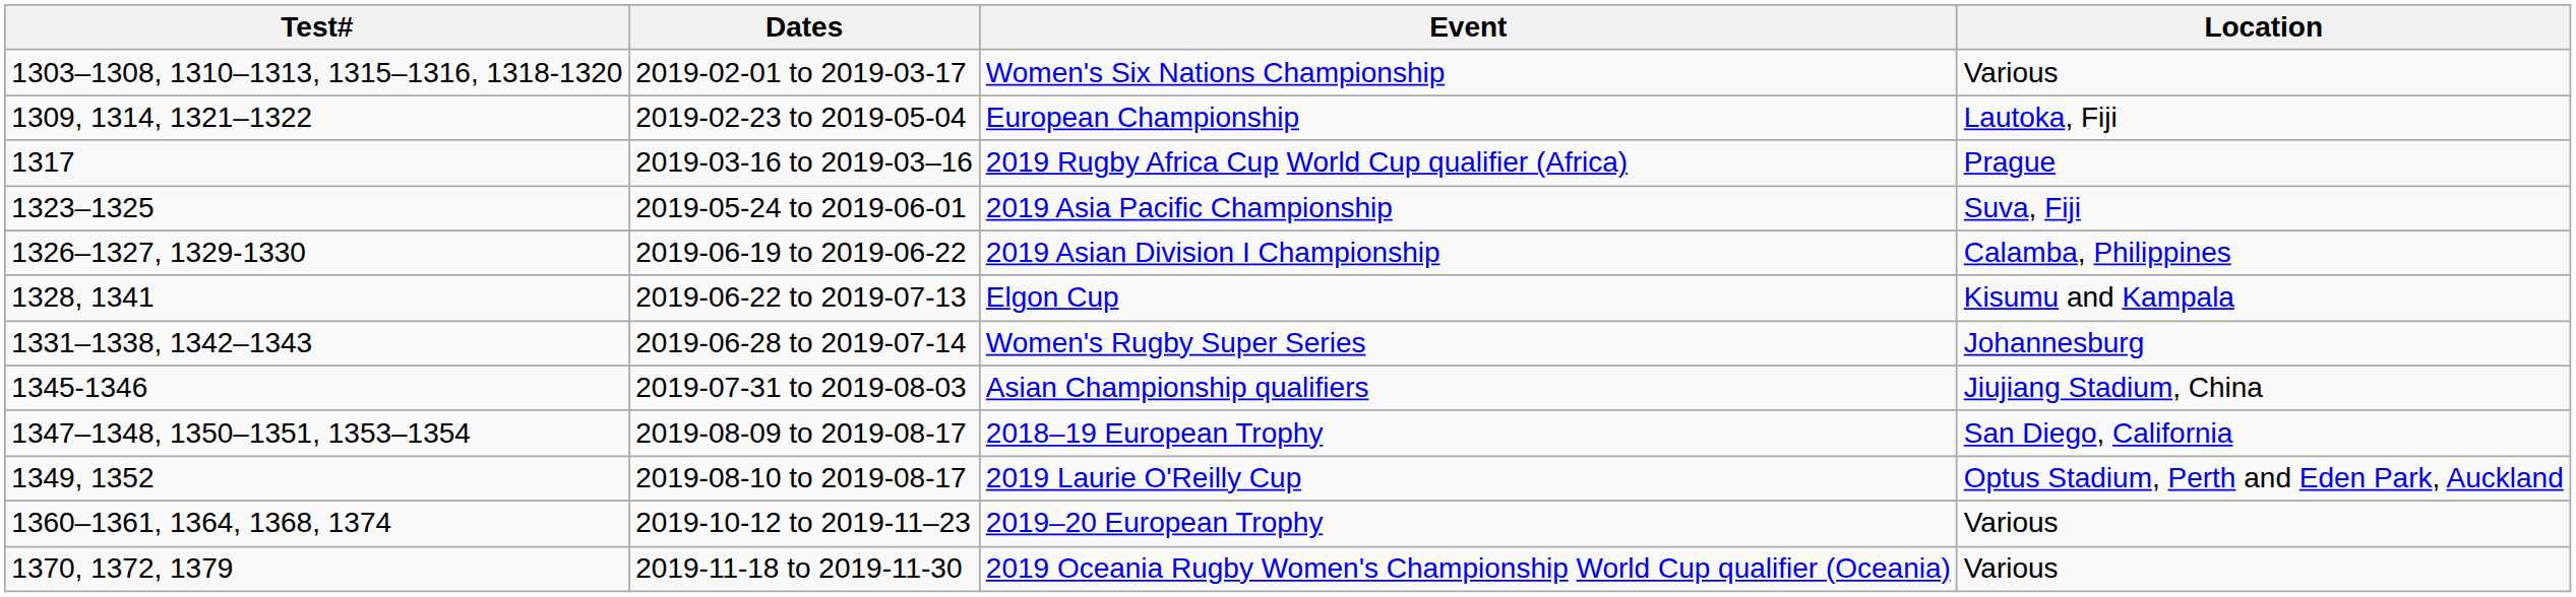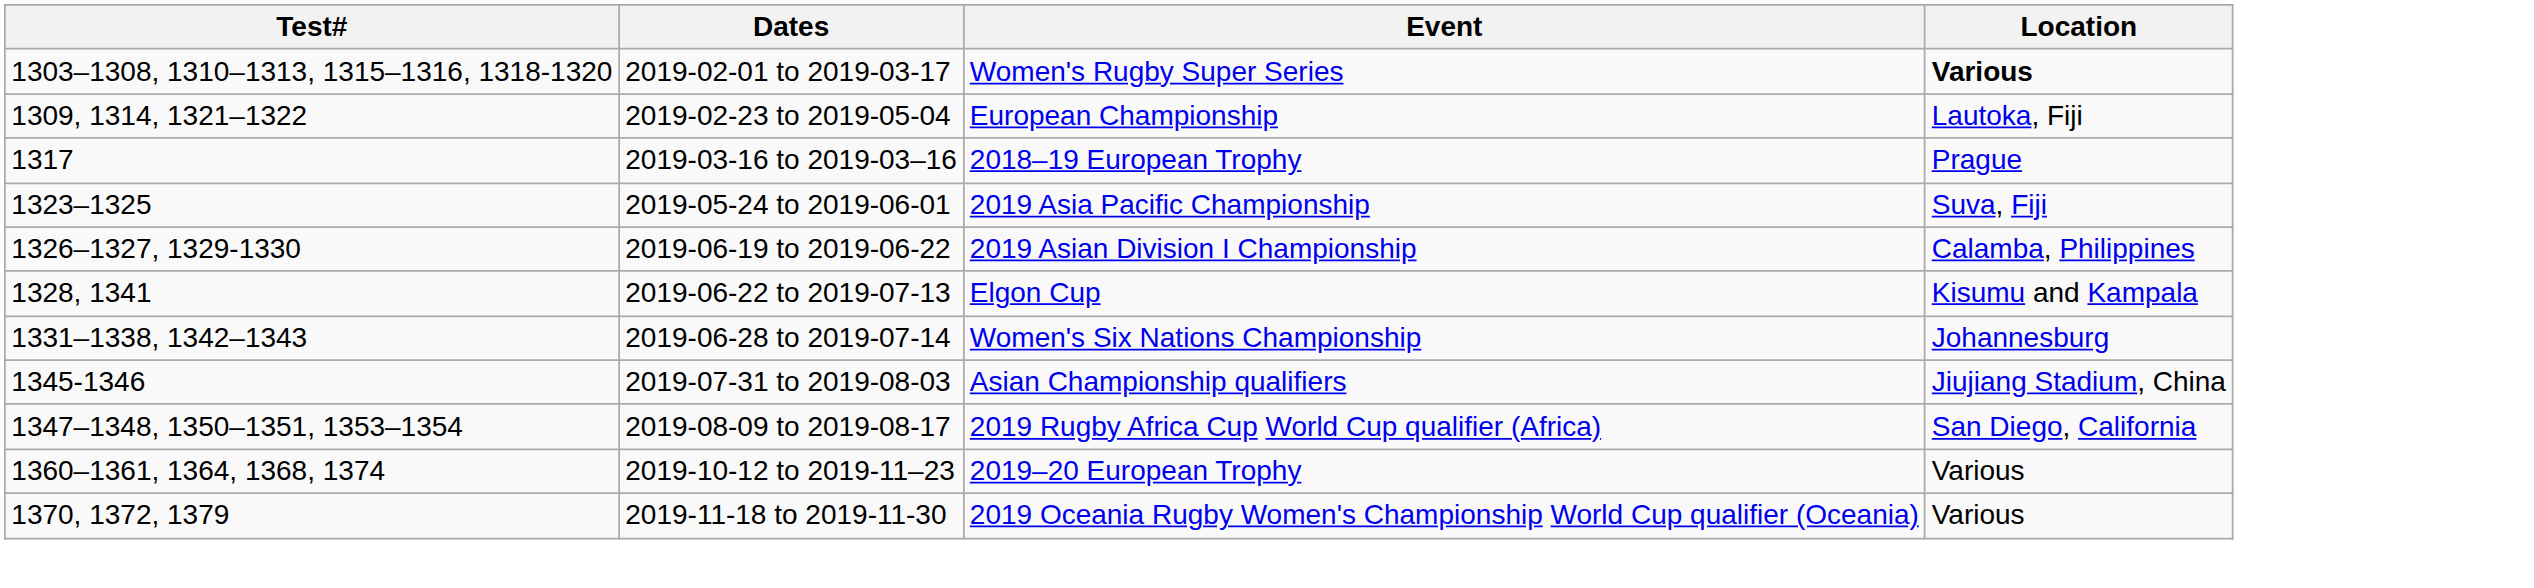2019-02-01 to 2019-03-17 | Event: Women's Six Nations Championship -> Women's Rugby Super Series
2019-02-01 to 2019-03-17 | Location: normal -> bold
2019-03-16 to 2019-03–16 | Event: 2019 Rugby Africa Cup World Cup qualifier (Africa) -> 2018–19 European Trophy
2019-06-28 to 2019-07-14 | Event: Women's Rugby Super Series -> Women's Six Nations Championship
2019-08-09 to 2019-08-17 | Event: 2018–19 European Trophy -> 2019 Rugby Africa Cup World Cup qualifier (Africa)
- row: 1349, 1352 | 2019-08-10 to 2019-08-17 | 2019 Laurie O'Reilly Cup | Optus Stadium, Perth and Eden Park, Auckland
